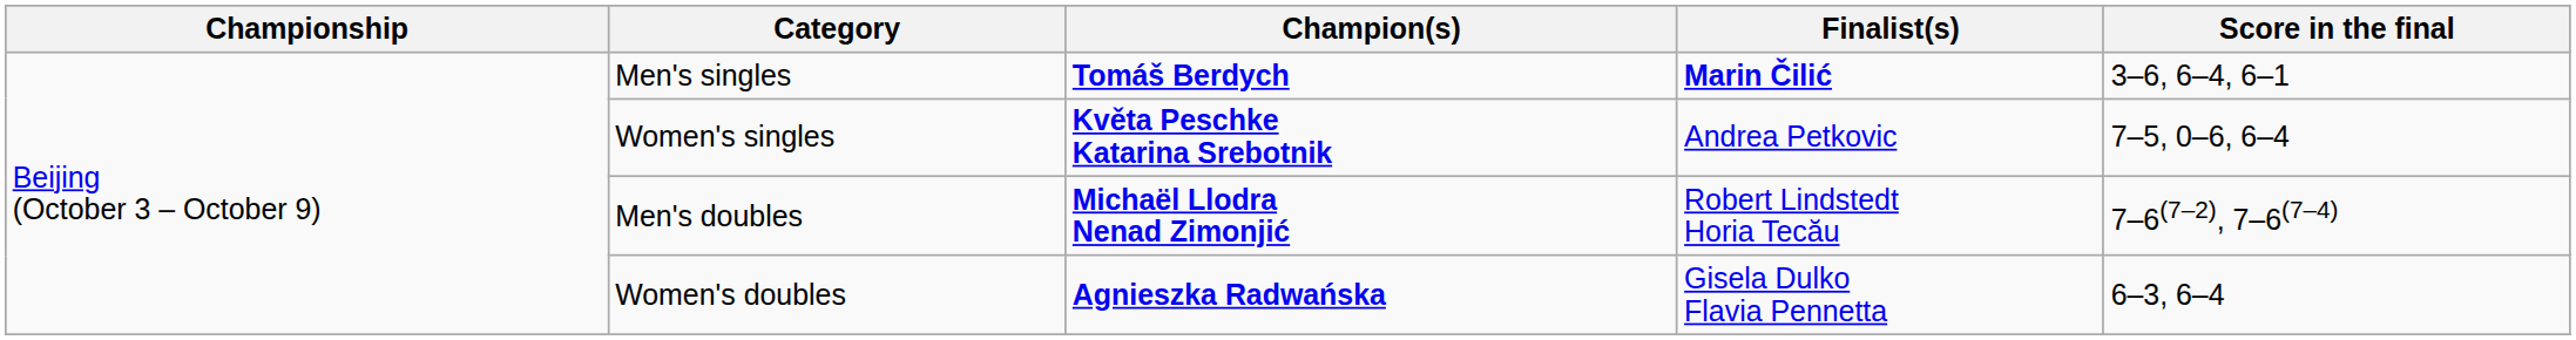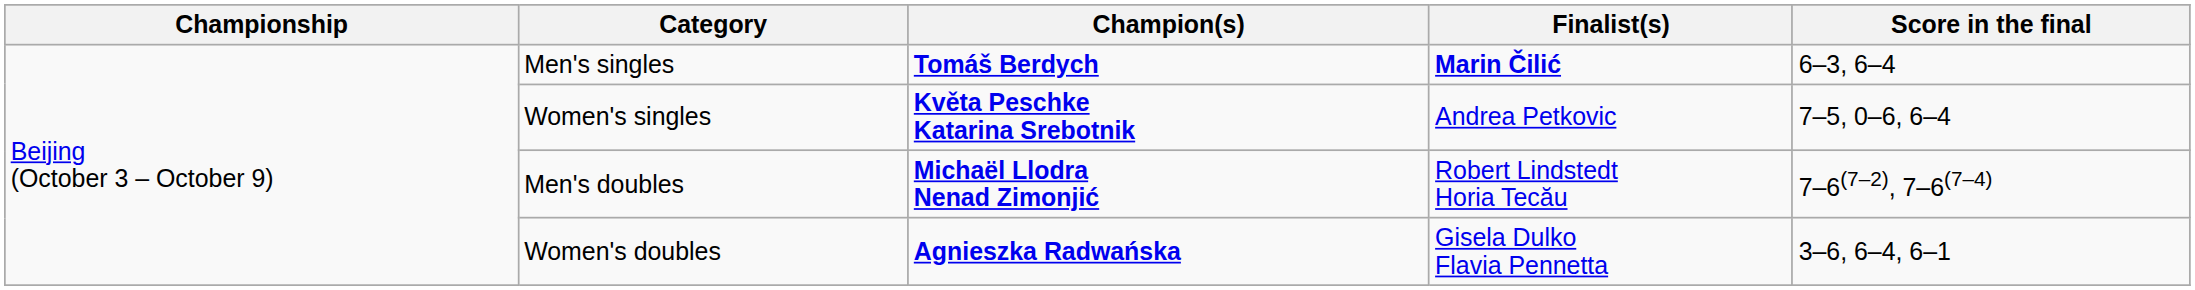Men's singles | Score in the final: 3–6, 6–4, 6–1 -> 6–3, 6–4
Women's doubles | Score in the final: 6–3, 6–4 -> 3–6, 6–4, 6–1
